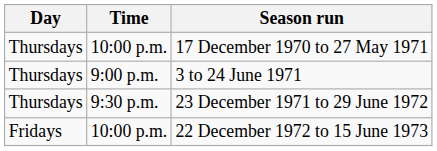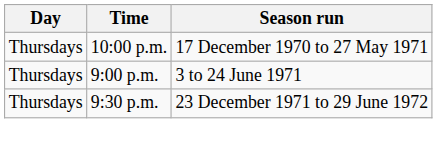- row: Fridays | 10:00 p.m. | 22 December 1972 to 15 June 1973
